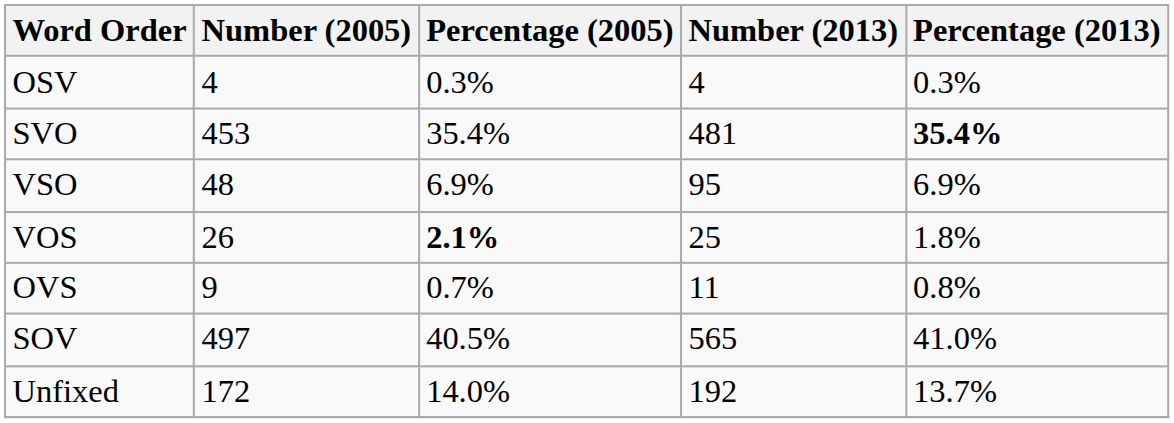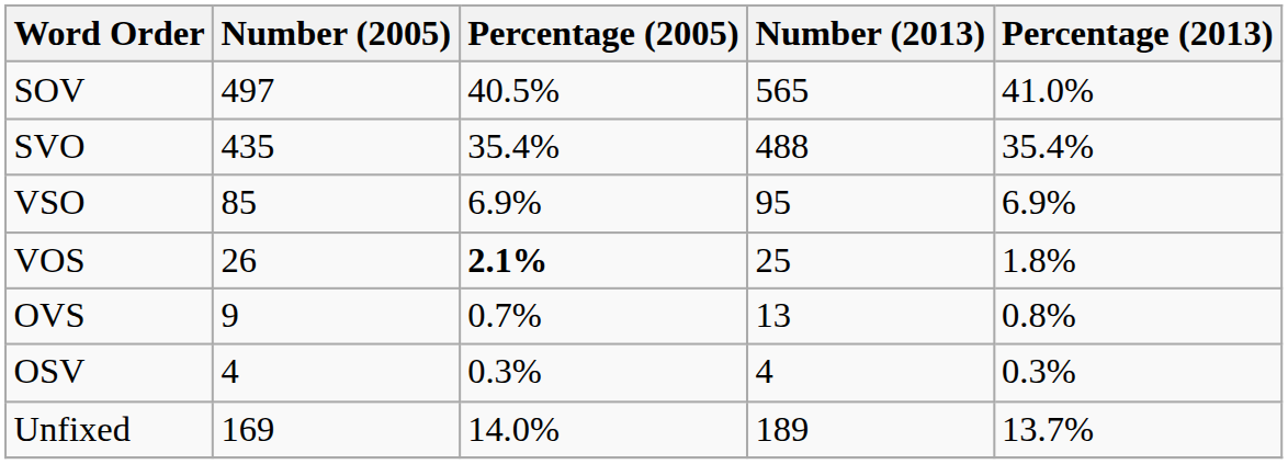rows swapped: SOV <-> OSV
SVO | Number (2005): 453 -> 435
SVO | Number (2013): 481 -> 488
SVO | Percentage (2013): bold -> normal
VSO | Number (2005): 48 -> 85
OVS | Number (2013): 11 -> 13
Unfixed | Number (2005): 172 -> 169
Unfixed | Number (2013): 192 -> 189
